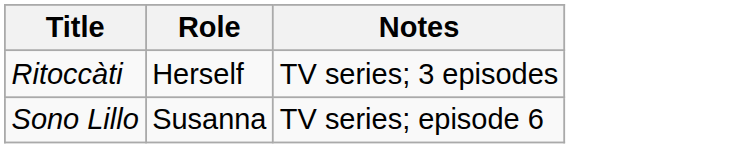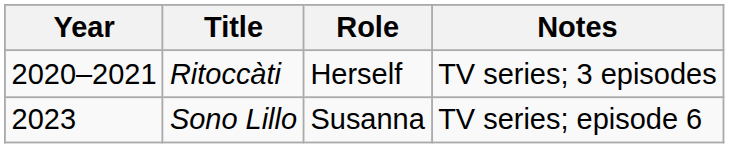+ column: Year | 2020–2021 | 2023
